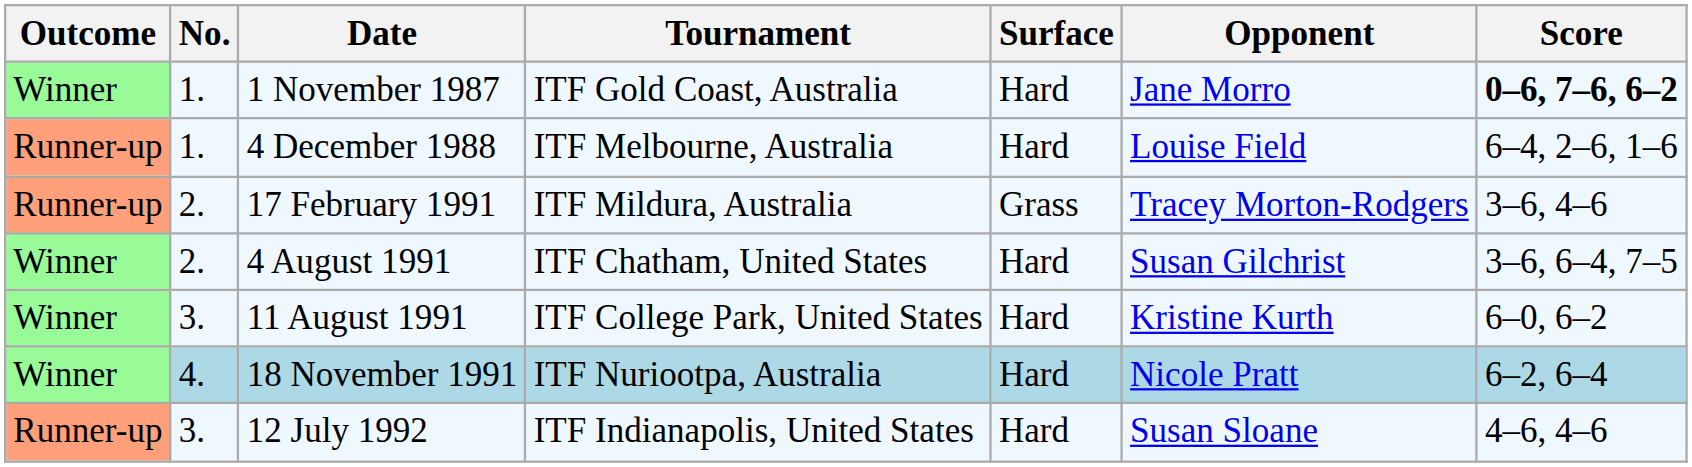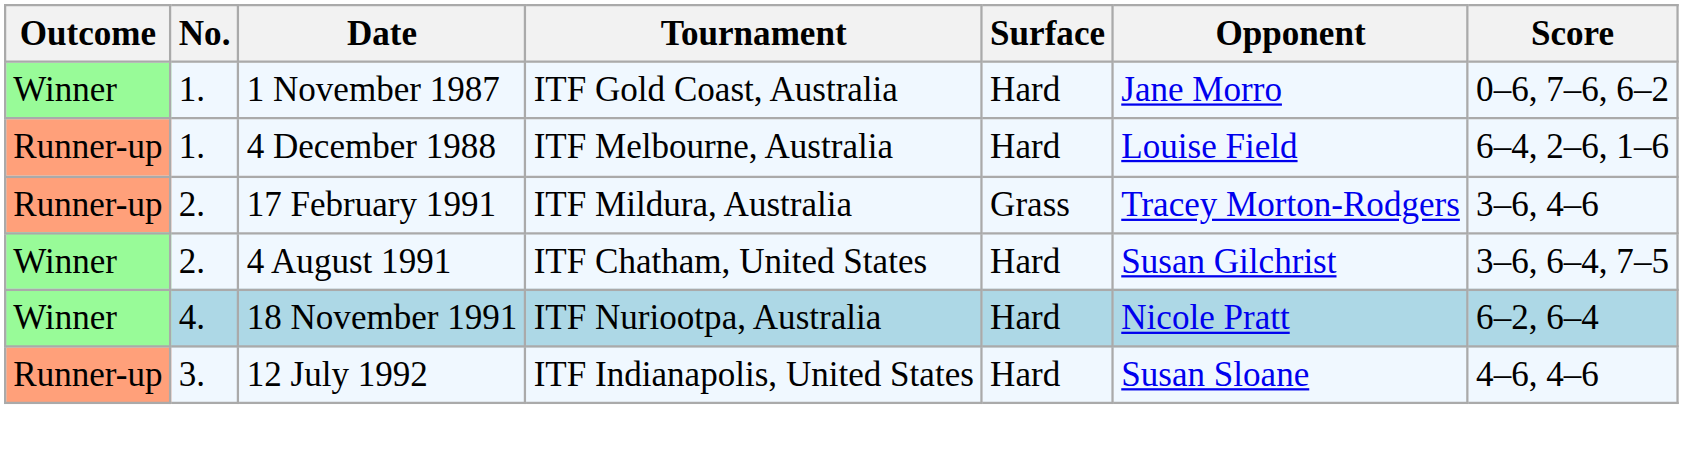1 November 1987 | Score: bold -> normal
- row: Winner | 3. | 11 August 1991 | ITF College Park, United States | Hard | Kristine Kurth | 6–0, 6–2
